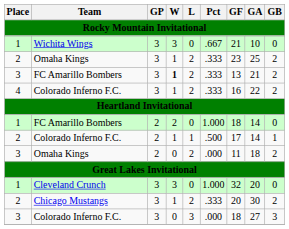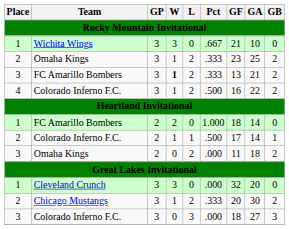4 / Colorado Inferno F.C. | Pct: .333 -> .500
Cleveland Crunch | Pct: 1.000 -> .000
